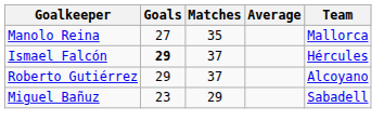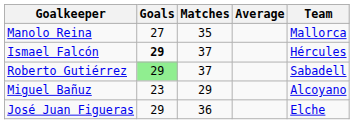Roberto Gutiérrez | Goals: no background -> lightgreen background
Roberto Gutiérrez | Team: Alcoyano -> Sabadell
Miguel Bañuz | Team: Sabadell -> Alcoyano
+ row: José Juan Figueras | 29 | 36 | Elche
